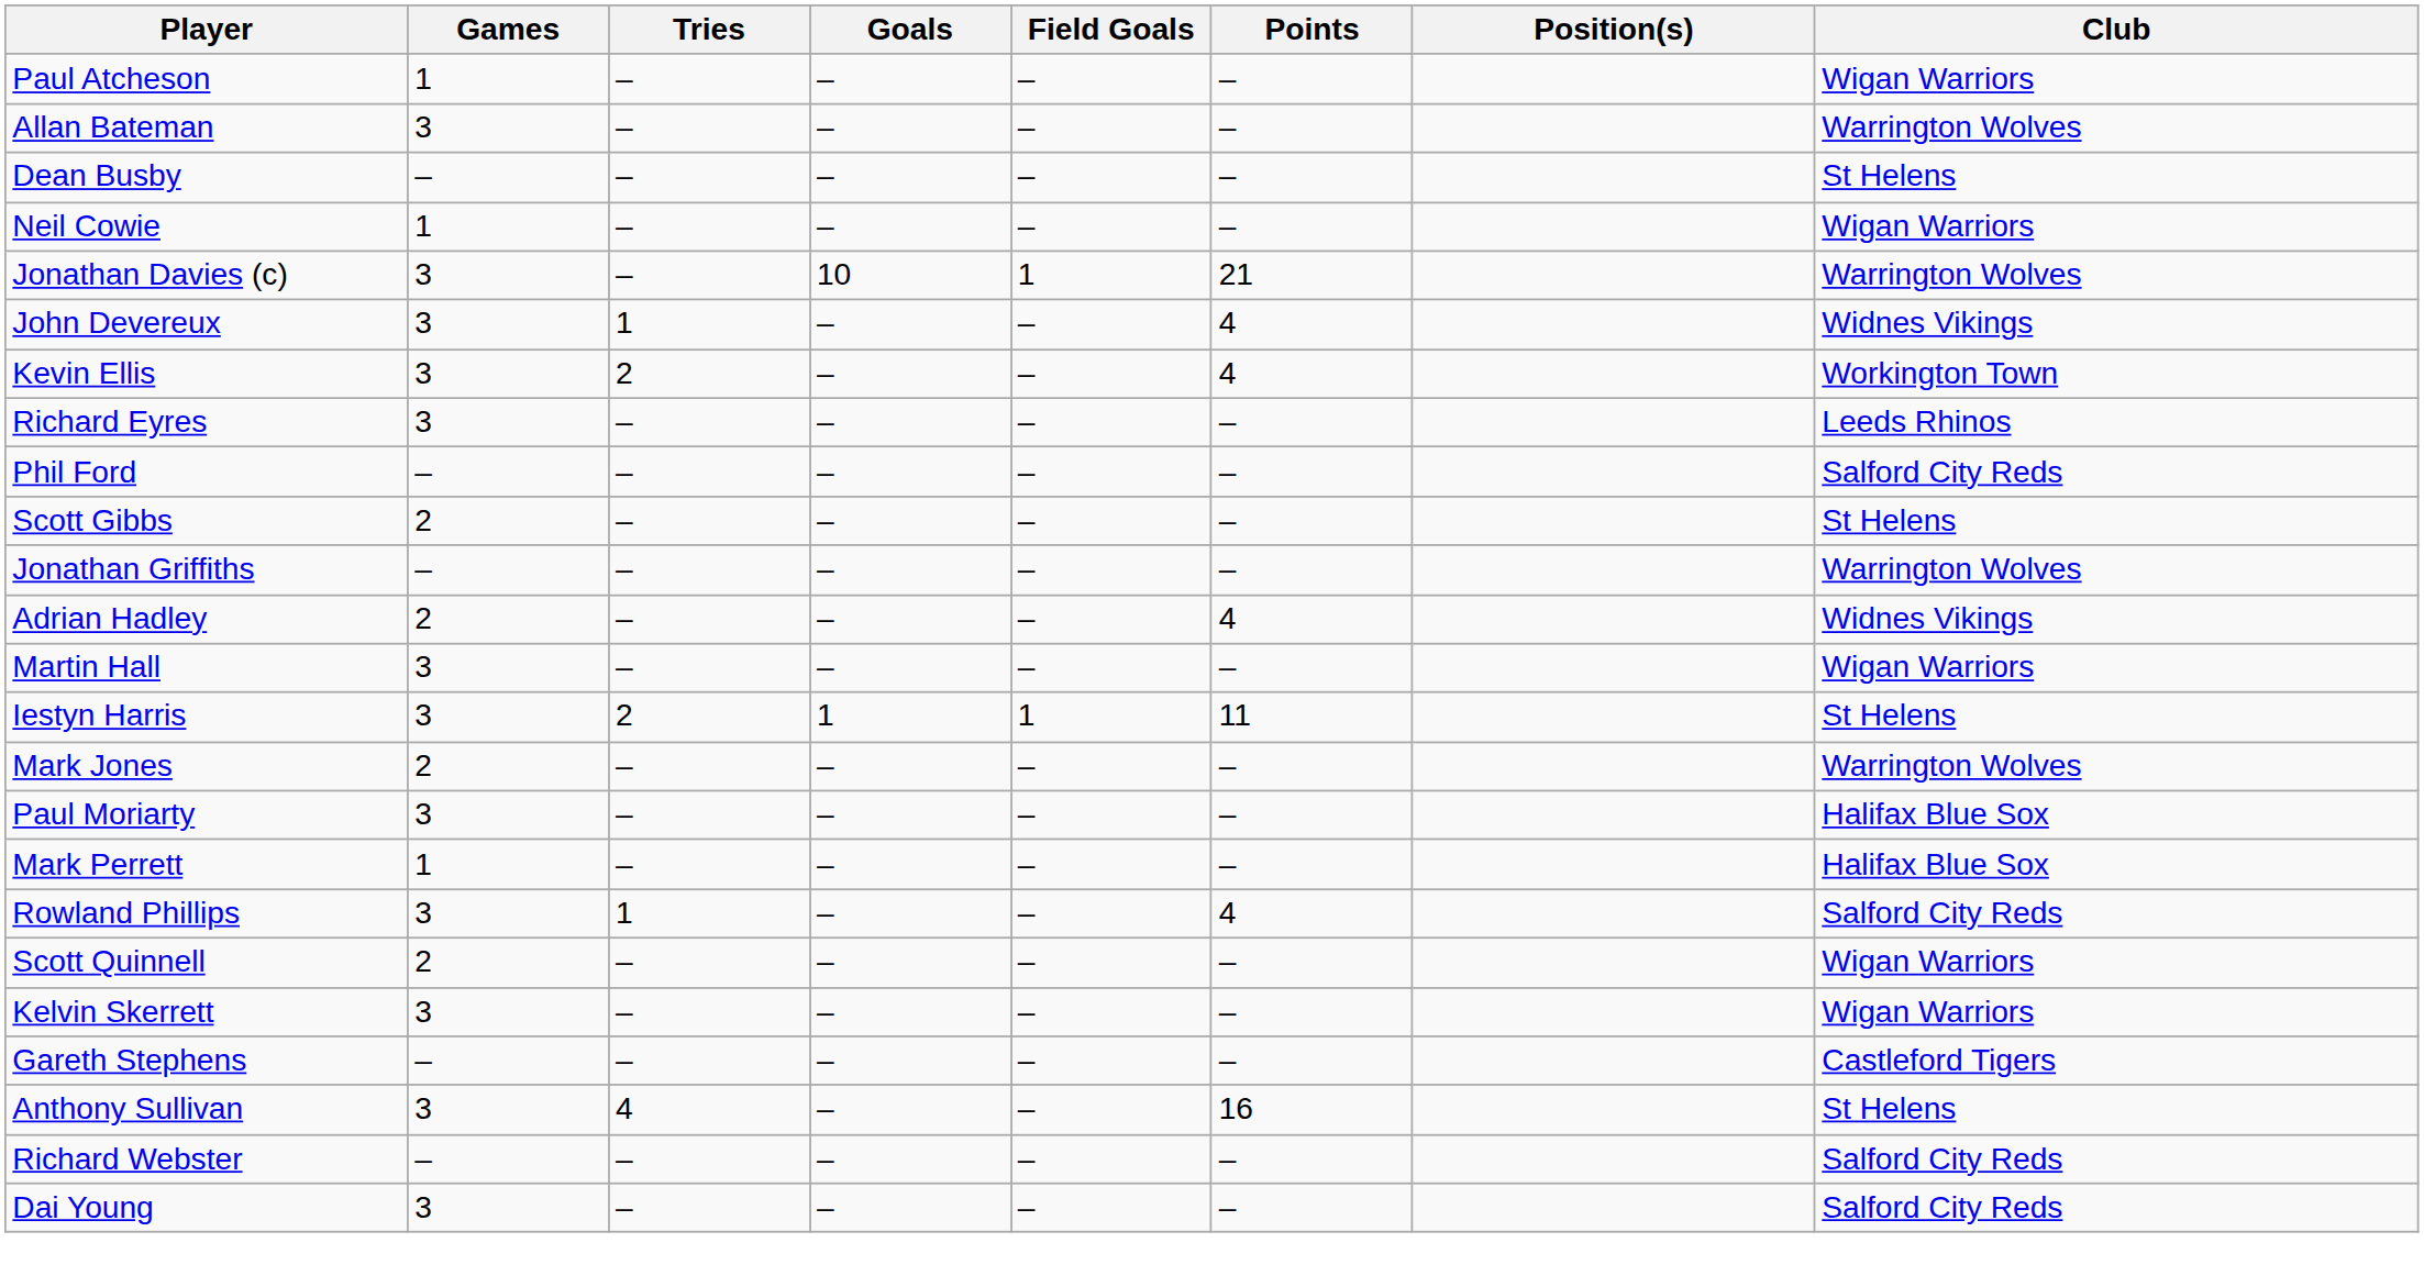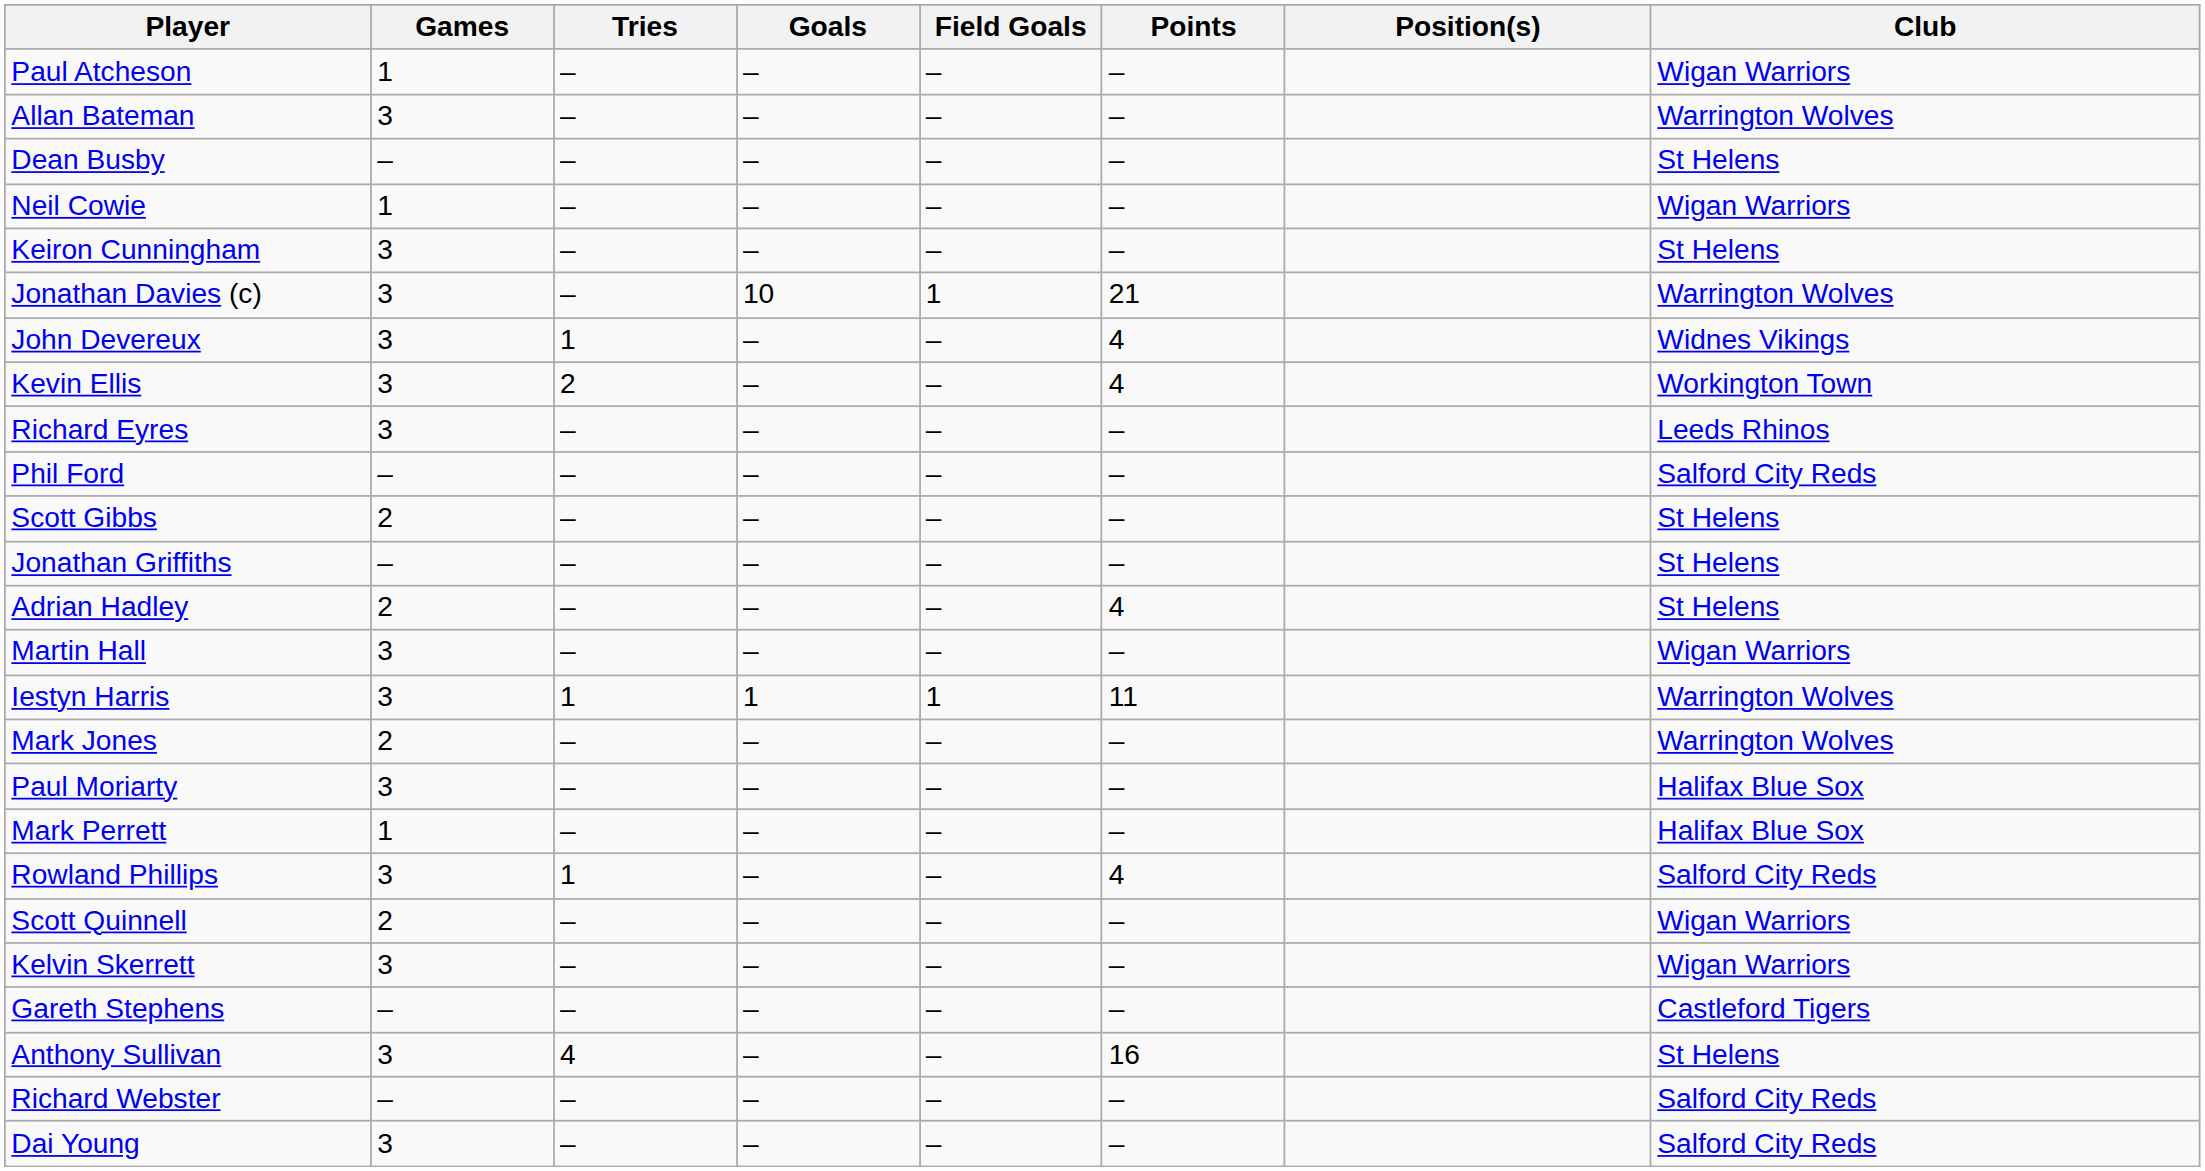+ row: Keiron Cunningham | 3 | – | – | – | – | St Helens
Jonathan Griffiths | Club: Warrington Wolves -> St Helens
Adrian Hadley | Club: Widnes Vikings -> St Helens
Iestyn Harris | Tries: 2 -> 1
Iestyn Harris | Club: St Helens -> Warrington Wolves
